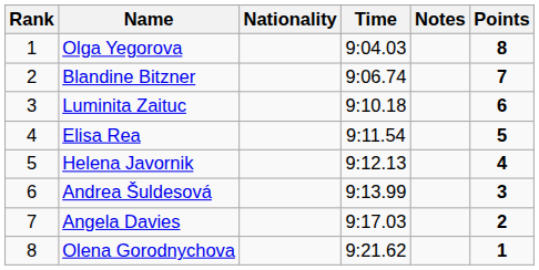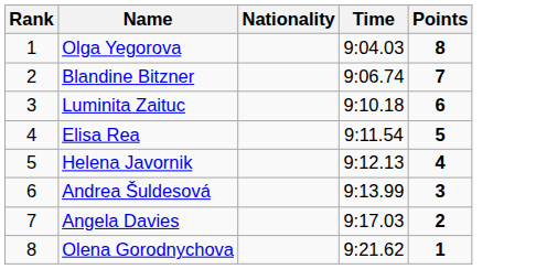- column: Notes
